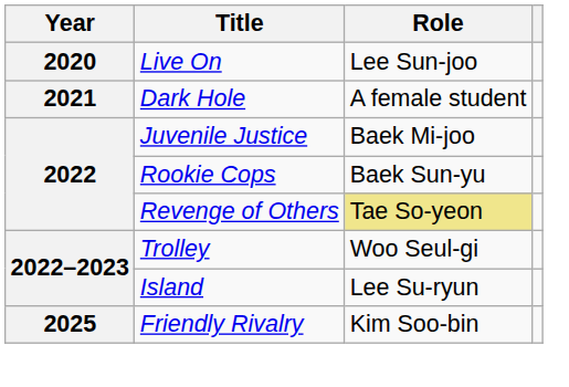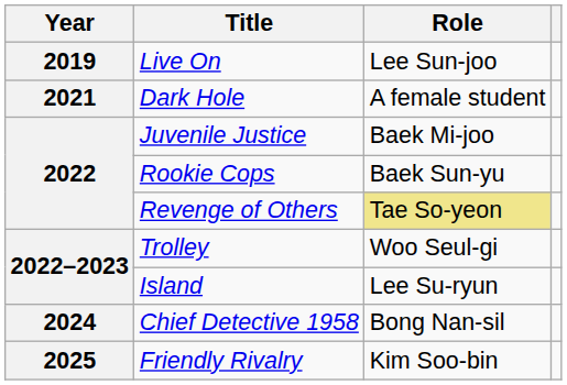Live On | Year: 2020 -> 2019
+ row: 2024 | Chief Detective 1958 | Bong Nan-sil
